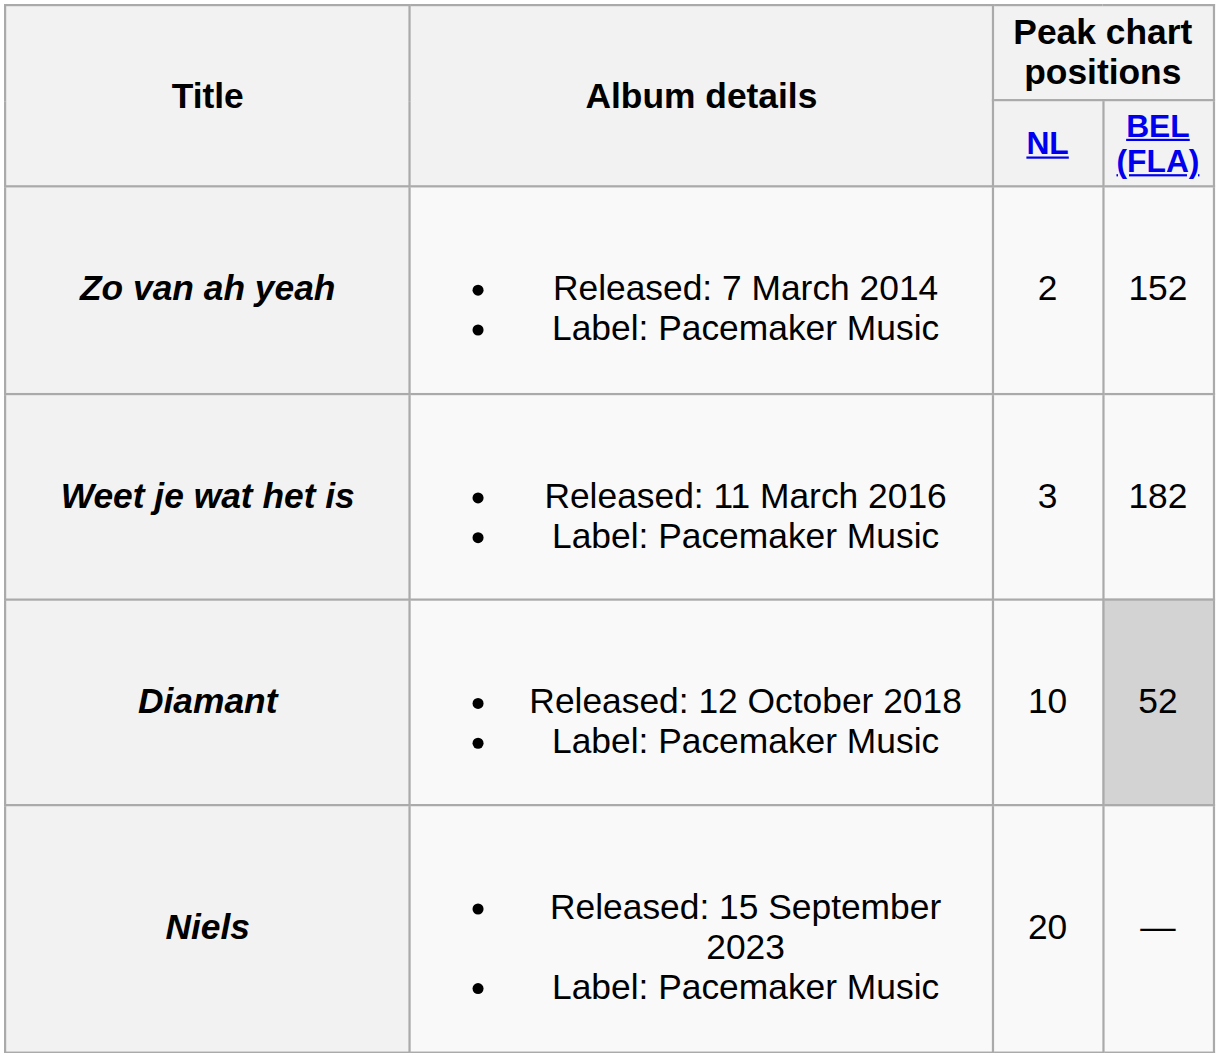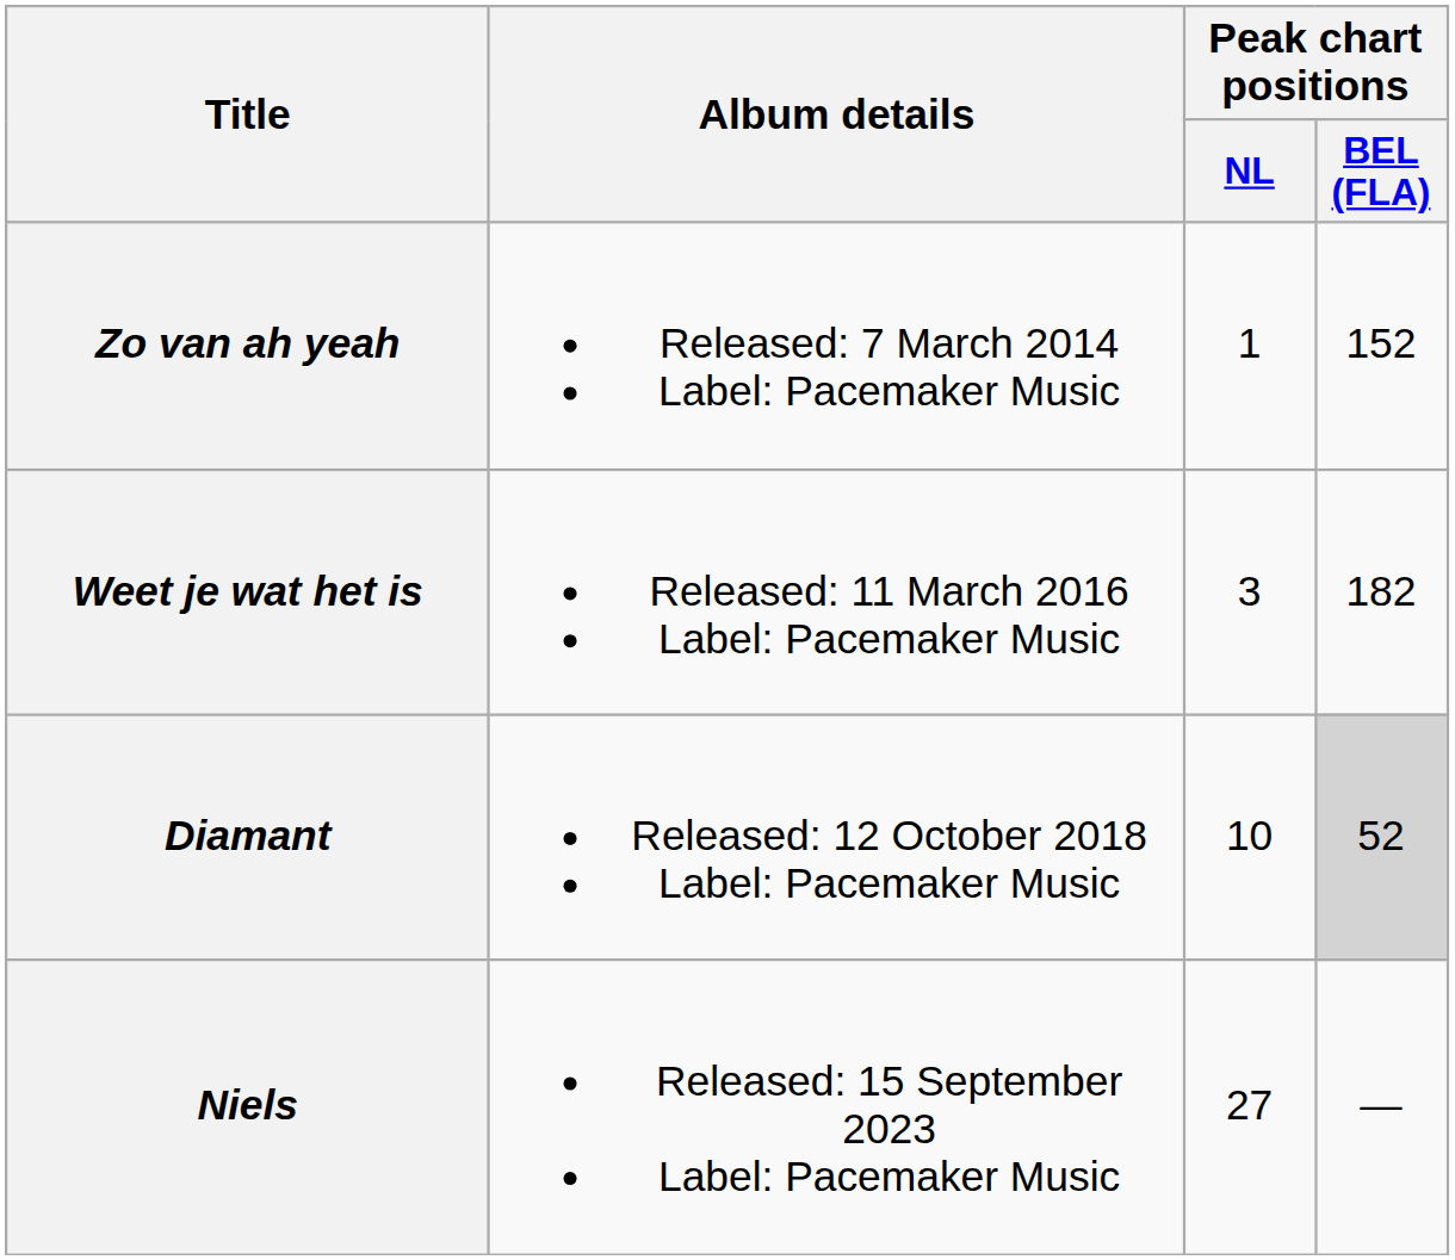Zo van ah yeah | Peak chart positions / NL: 2 -> 1
Niels | Peak chart positions / NL: 20 -> 27
